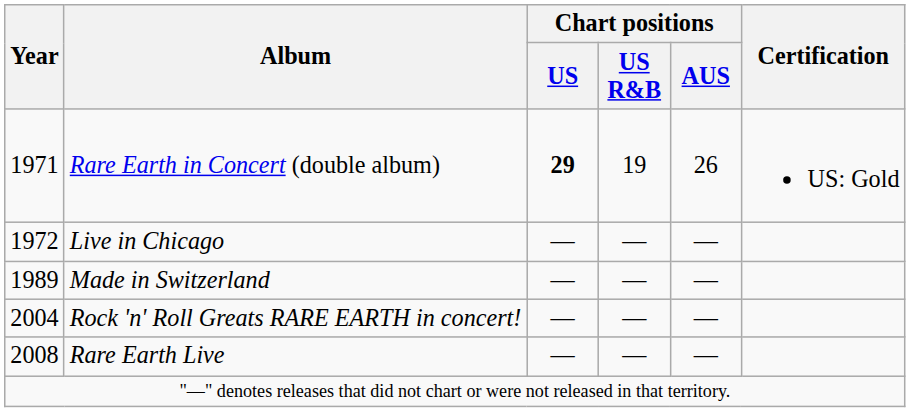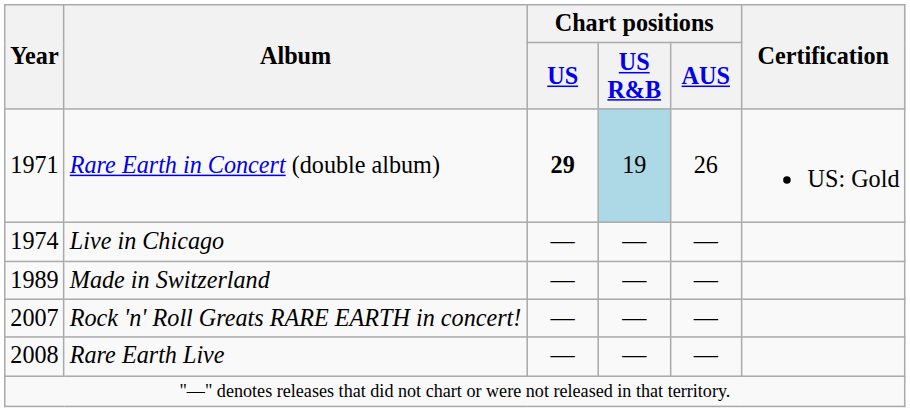Rare Earth in Concert (double album) | Chart positions / US R&B: no background -> lightblue background
Live in Chicago | Year: 1972 -> 1974
Rock 'n' Roll Greats RARE EARTH in concert! | Year: 2004 -> 2007
